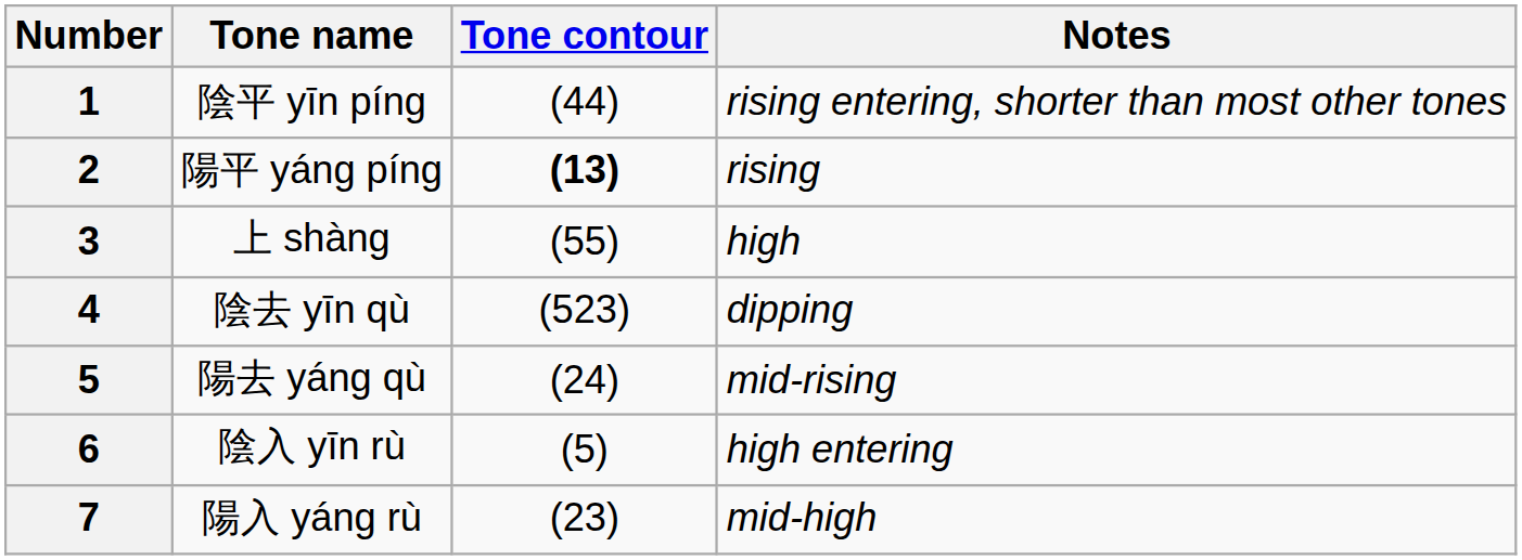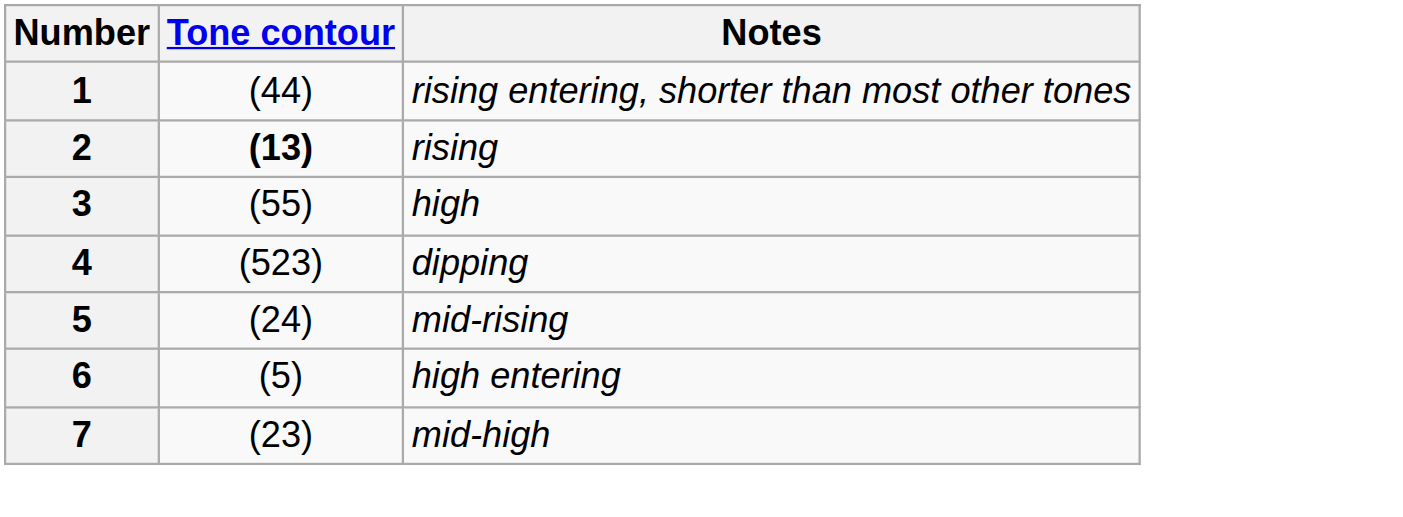- column: Tone name | 陰平 yīn píng | 陽平 yáng píng | 上 shàng | 陰去 yīn qù | 陽去 yáng qù | 陰入 yīn rù | 陽入 yáng rù
